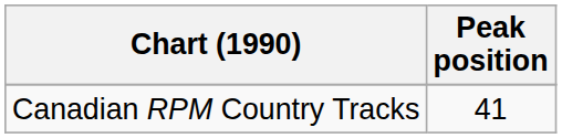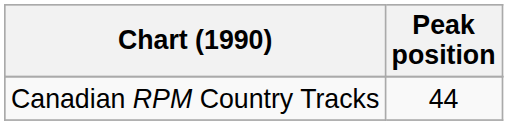Canadian RPM Country Tracks | Peak position: 41 -> 44
